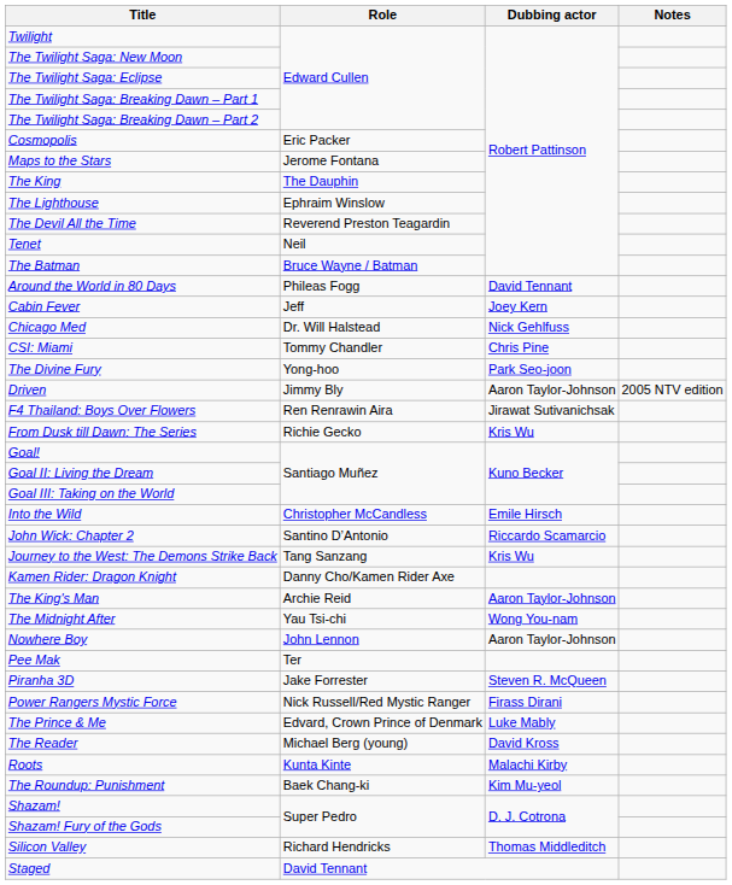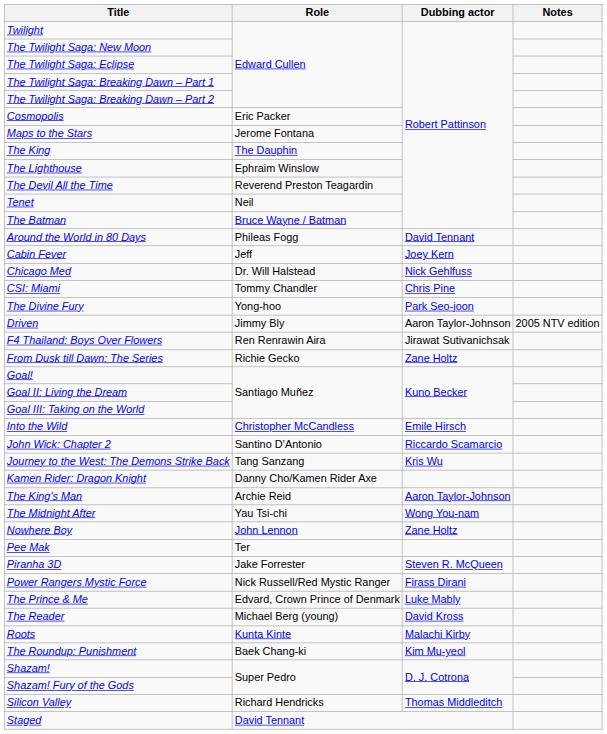From Dusk till Dawn: The Series | Dubbing actor: Kris Wu -> Zane Holtz
Nowhere Boy | Dubbing actor: Aaron Taylor-Johnson -> Zane Holtz
